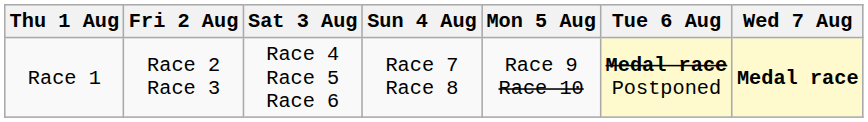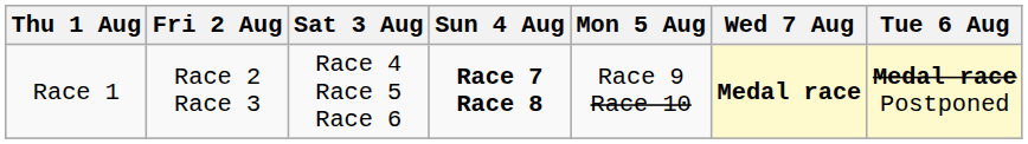columns swapped: Tue 6 Aug <-> Wed 7 Aug
Race 1 | Sun 4 Aug: normal -> bold
